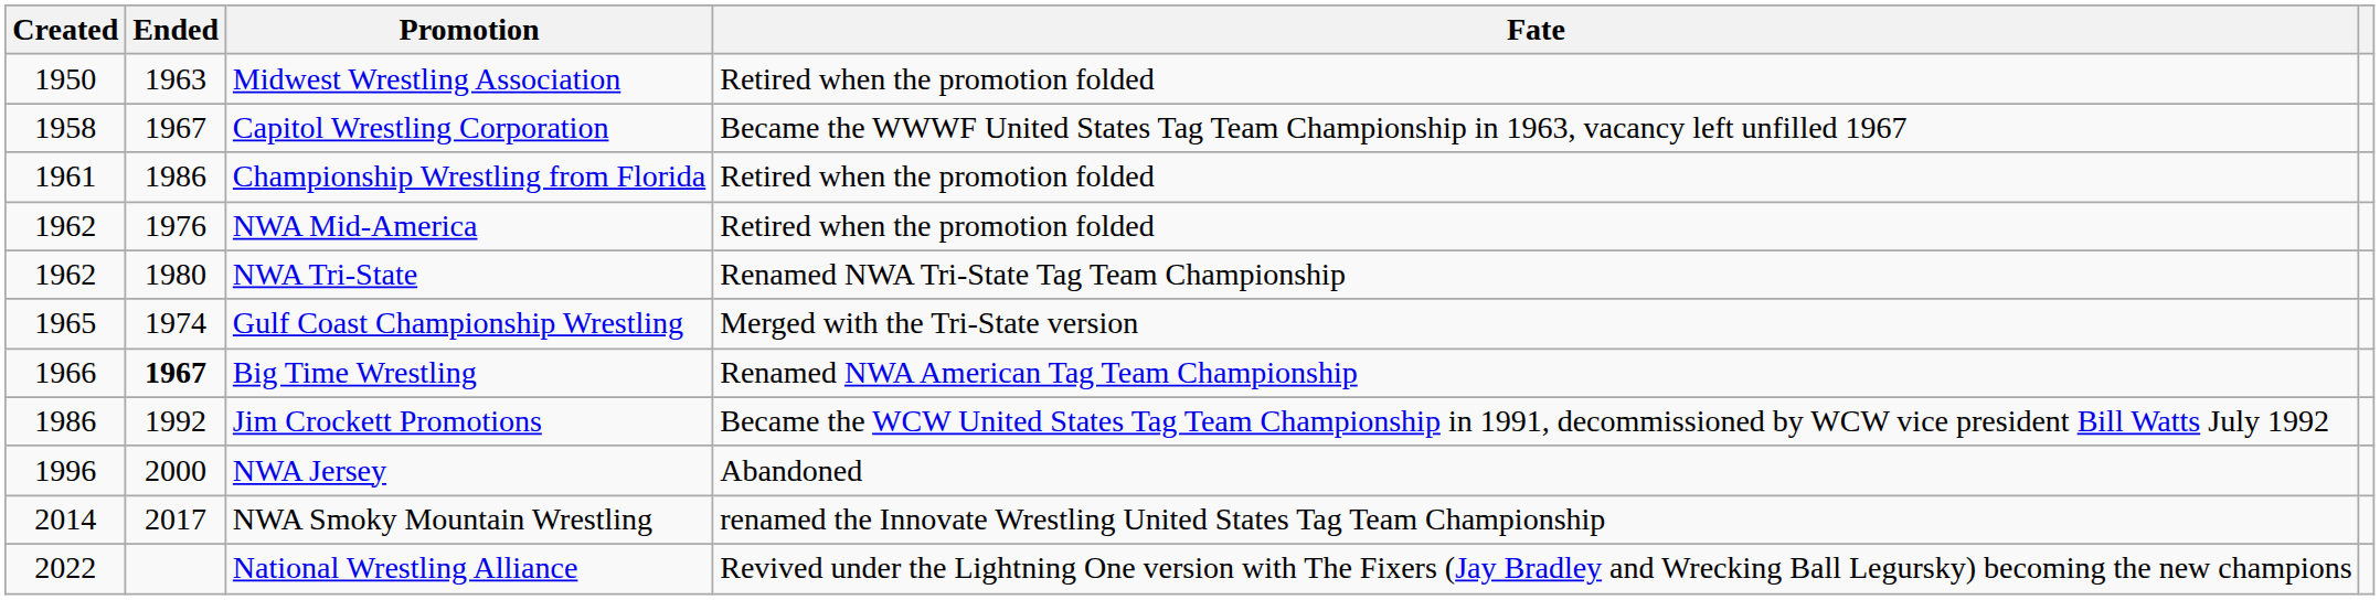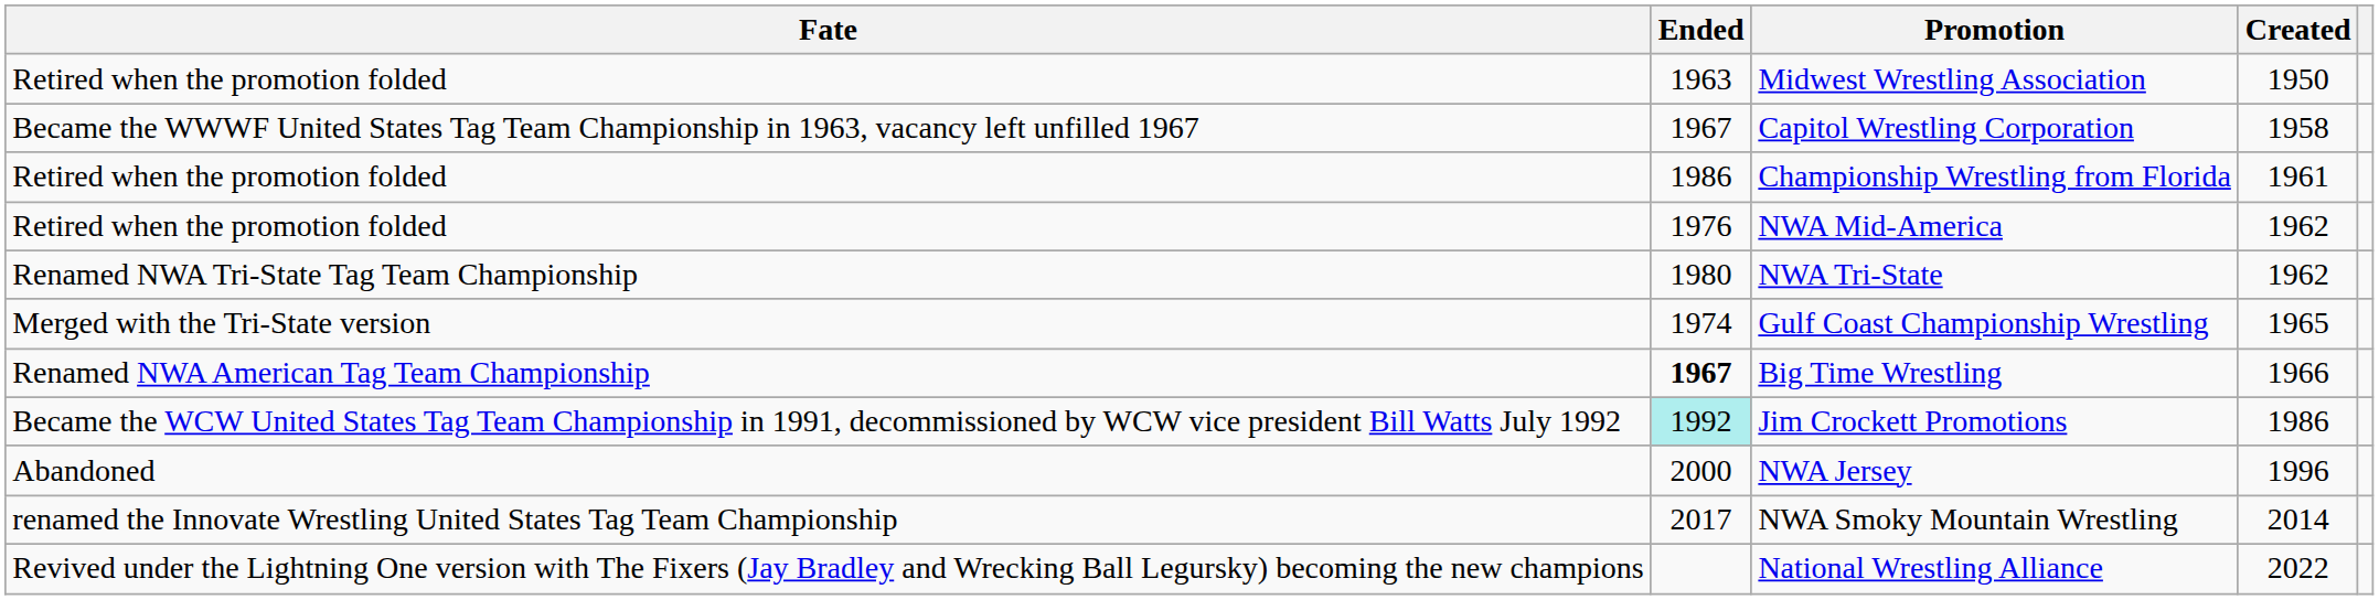columns swapped: Created <-> Fate
Jim Crockett Promotions | Ended: no background -> paleturquoise background
